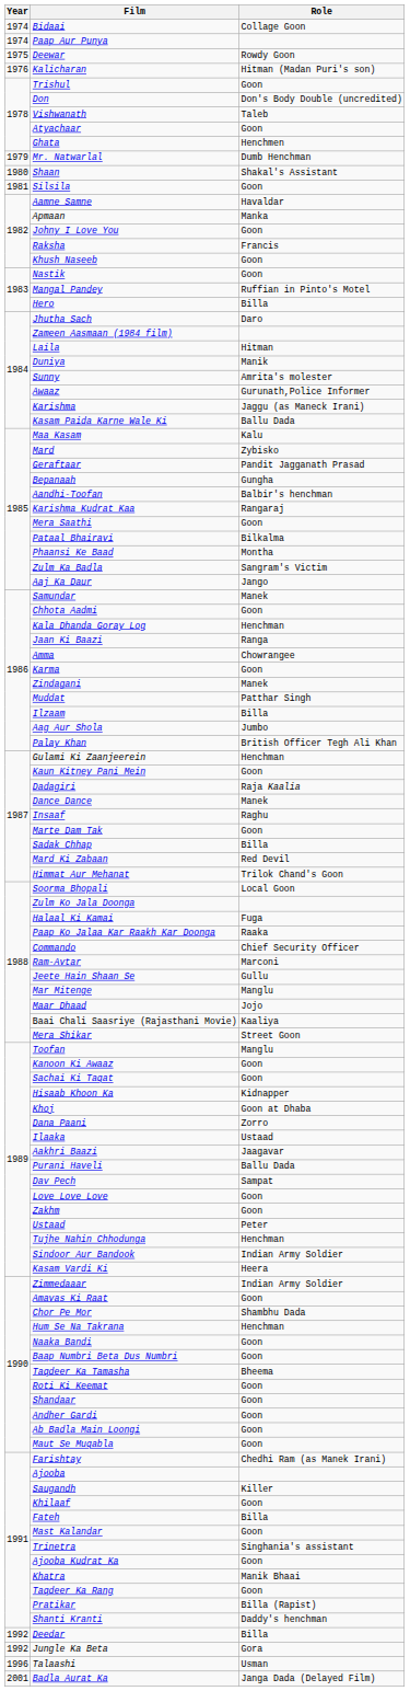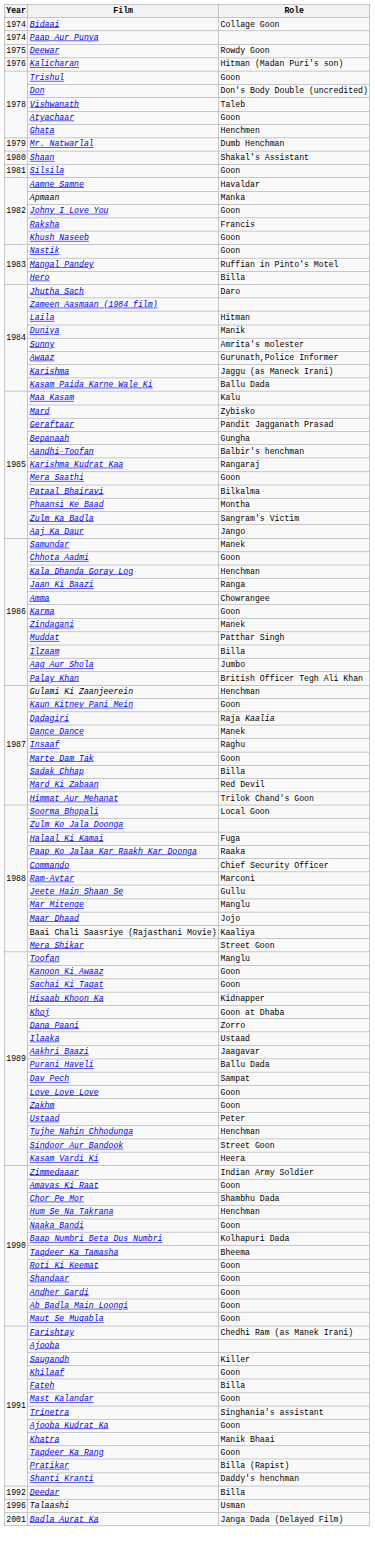Sindoor Aur Bandook | Role: Indian Army Soldier -> Street Goon
Baap Numbri Beta Dus Numbri | Role: Goon -> Kolhapuri Dada
- row: 1992 | Jungle Ka Beta | Gora
